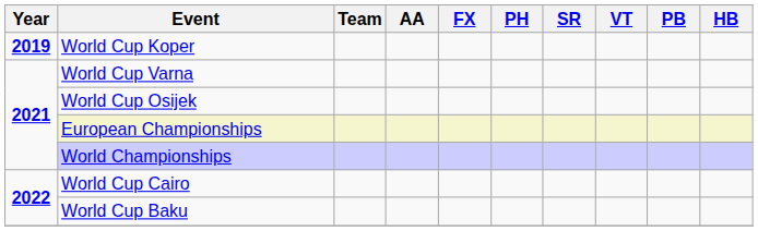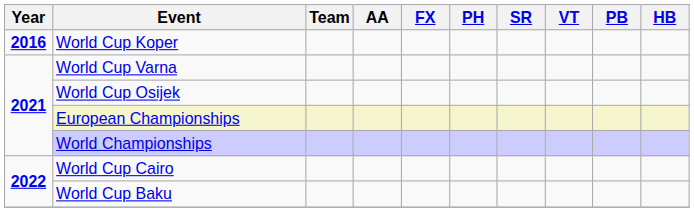World Cup Koper | Year: 2019 -> 2016
